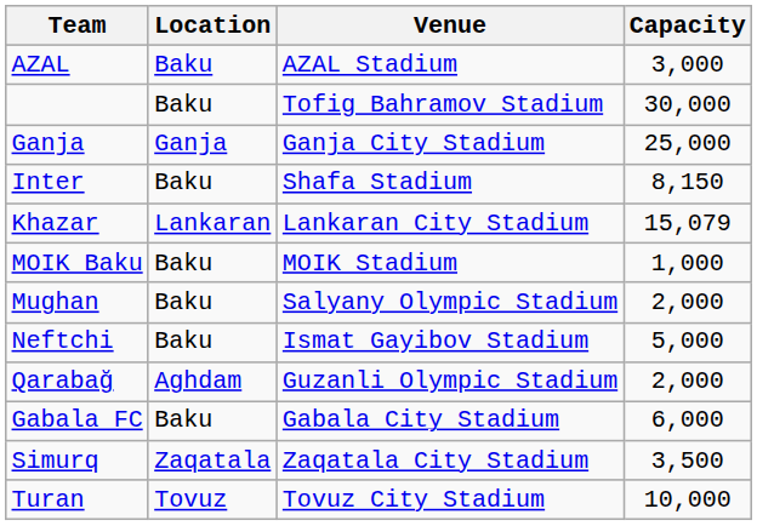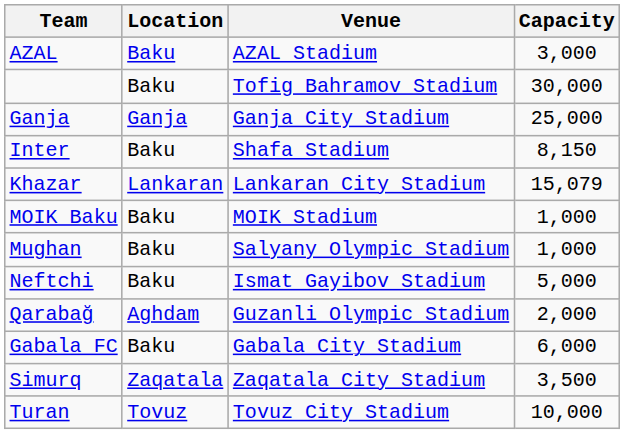Mughan | Capacity: 2,000 -> 1,000
